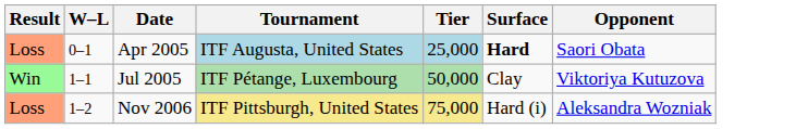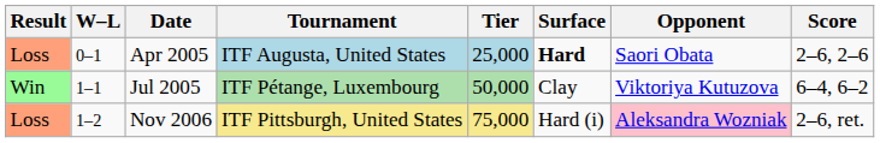+ column: Score | 2–6, 2–6 | 6–4, 6–2 | 2–6, ret.
Nov 2006 | Opponent: no background -> pink background
